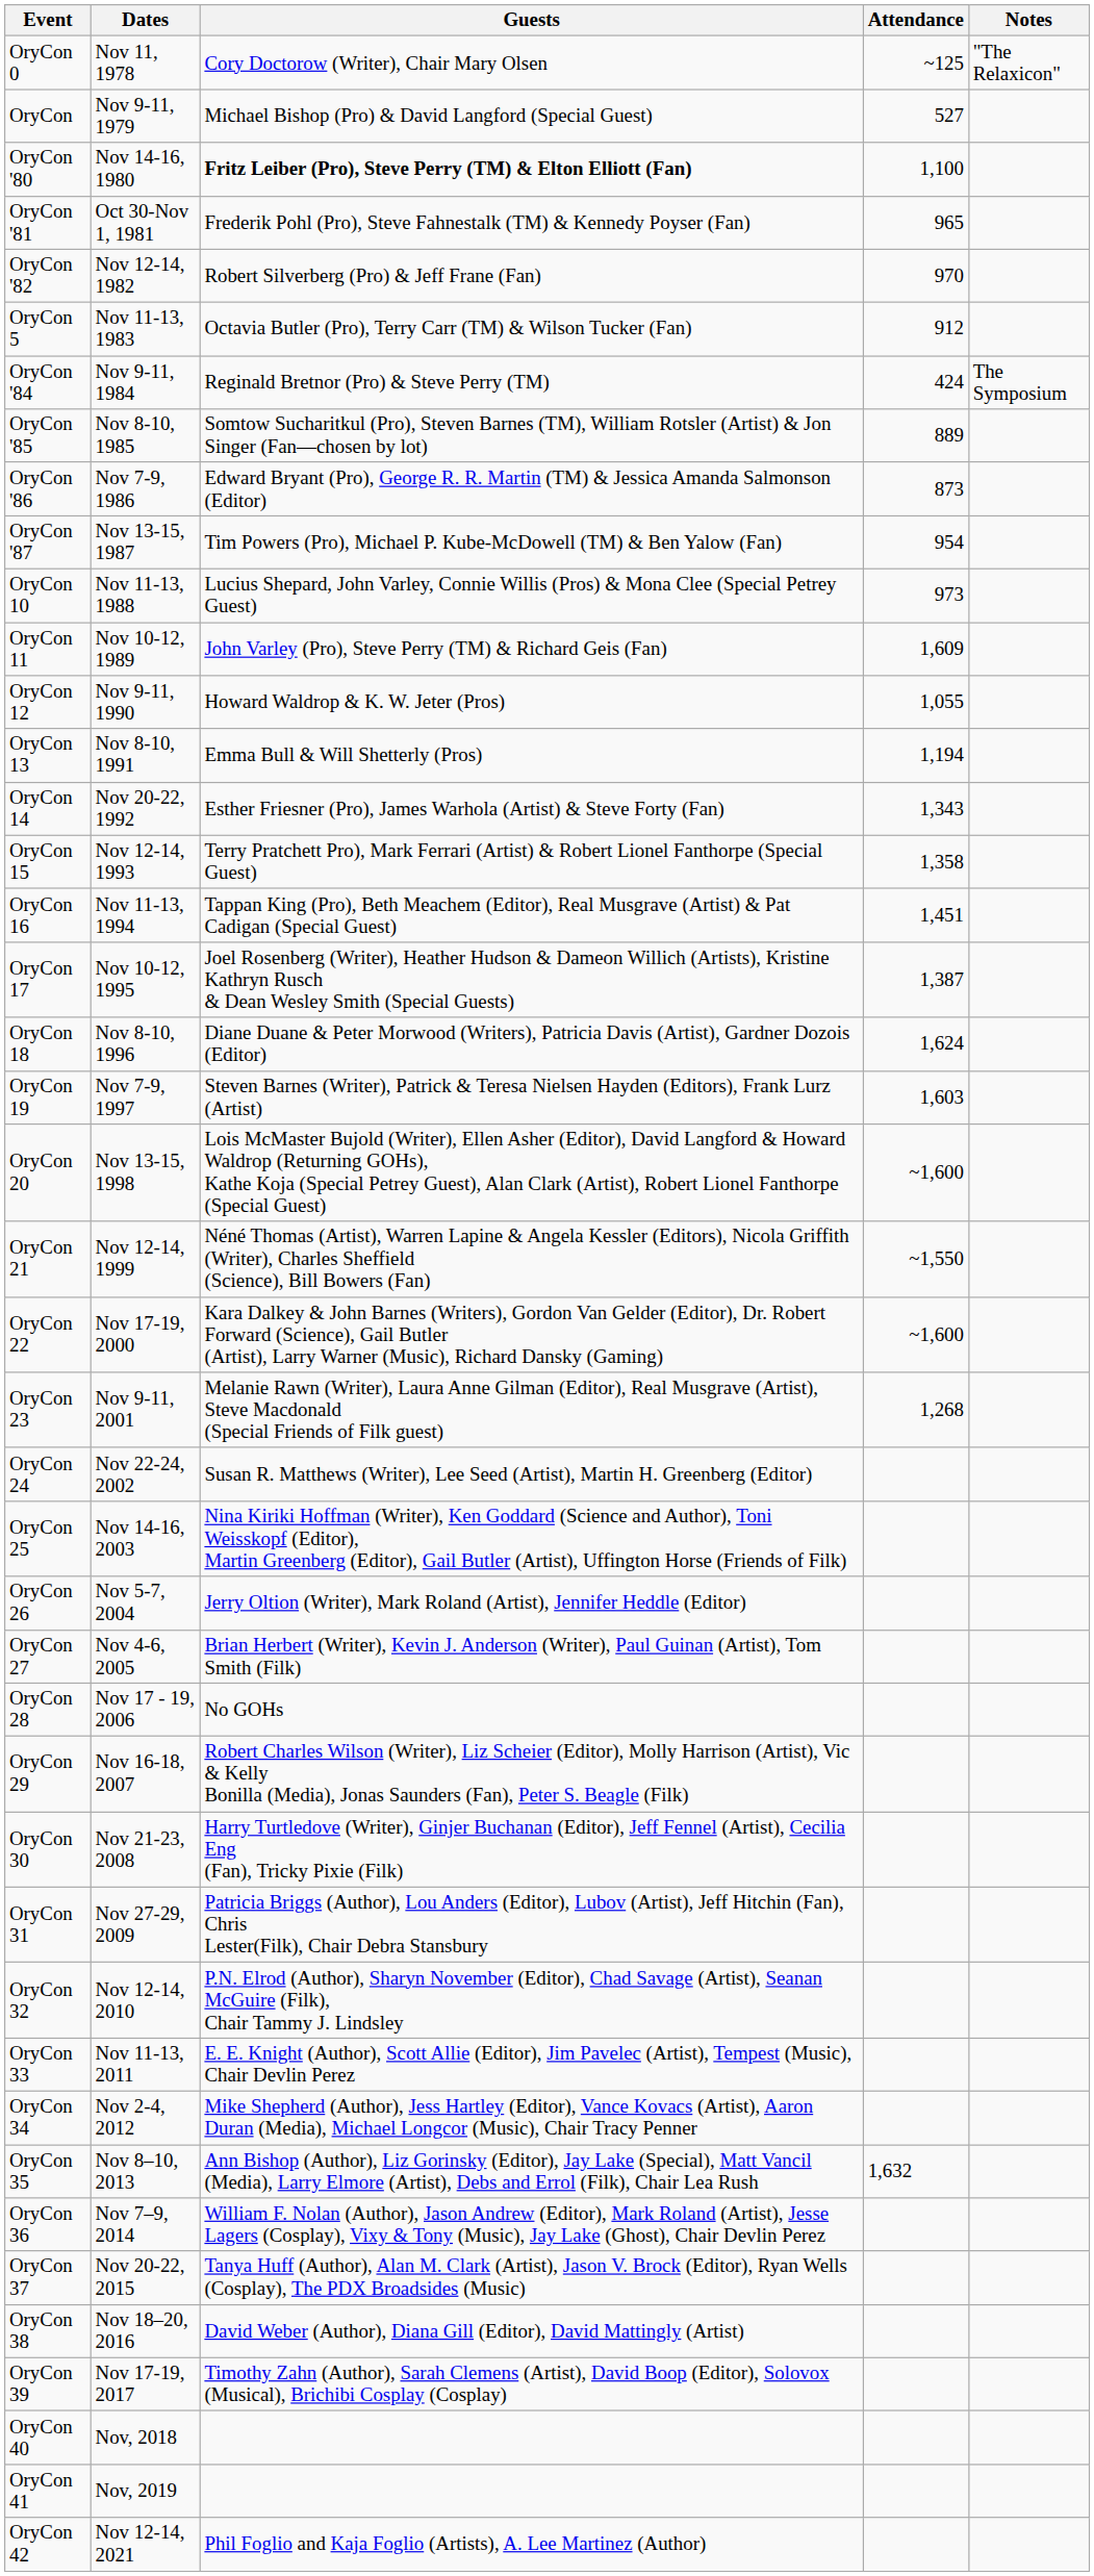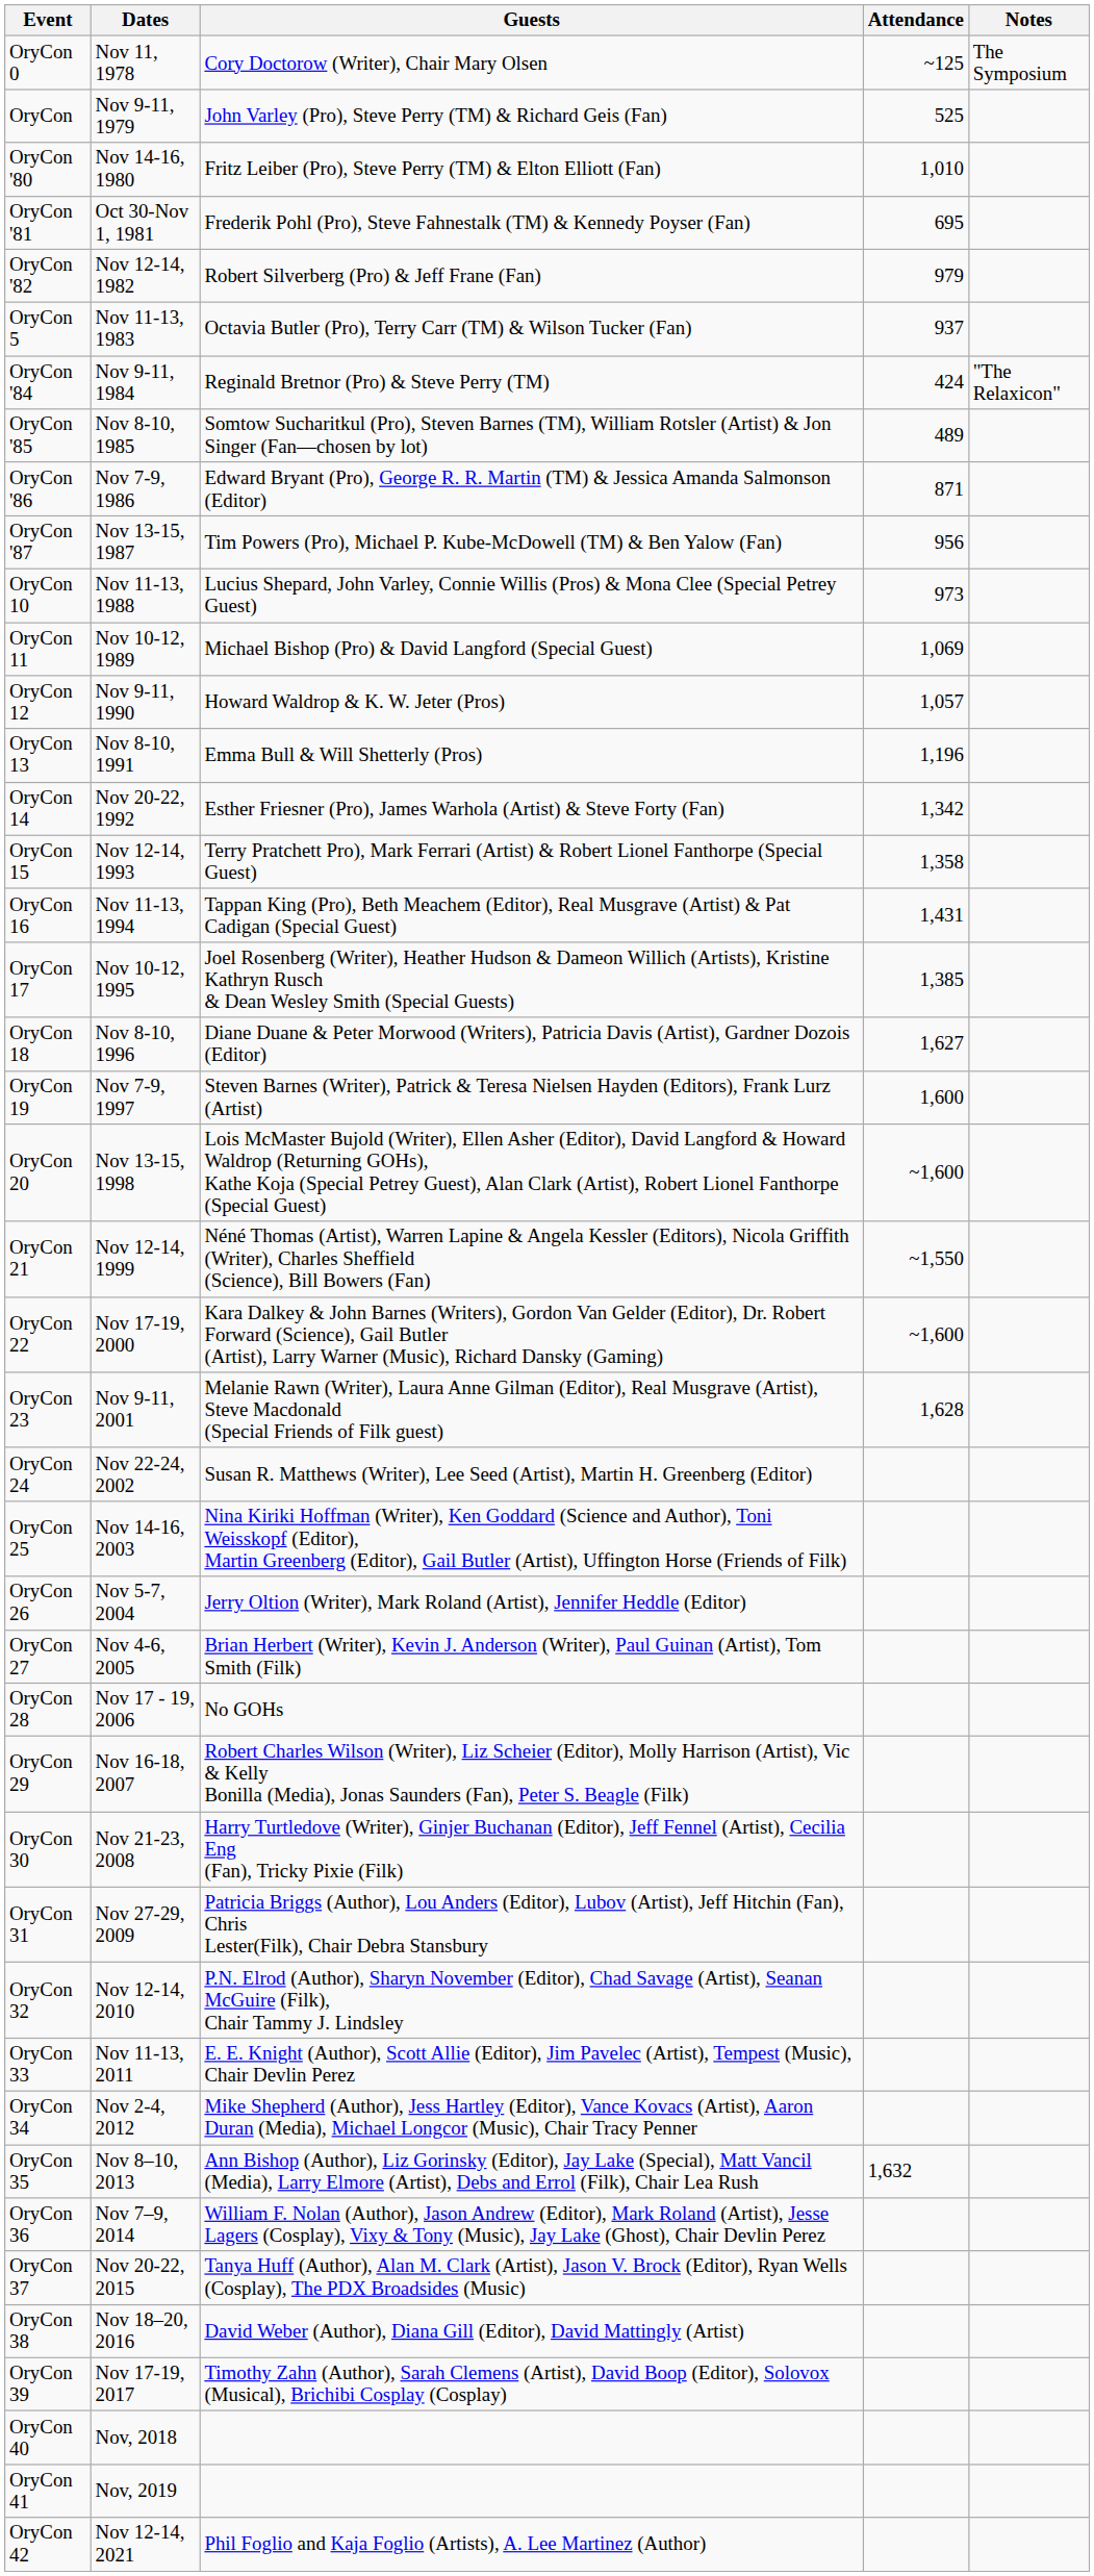OryCon 0 | Notes: "The Relaxicon" -> The Symposium
OryCon | Guests: Michael Bishop (Pro) & David Langford (Special Guest) -> John Varley (Pro), Steve Perry (TM) & Richard Geis (Fan)
OryCon | Attendance: 527 -> 525
OryCon '80 | Guests: bold -> normal
OryCon '80 | Attendance: 1,100 -> 1,010
OryCon '81 | Attendance: 965 -> 695
OryCon '82 | Attendance: 970 -> 979
OryCon 5 | Attendance: 912 -> 937
OryCon '84 | Notes: The Symposium -> "The Relaxicon"
OryCon '85 | Attendance: 889 -> 489
OryCon '86 | Attendance: 873 -> 871
OryCon '87 | Attendance: 954 -> 956
OryCon 11 | Guests: John Varley (Pro), Steve Perry (TM) & Richard Geis (Fan) -> Michael Bishop (Pro) & David Langford (Special Guest)
OryCon 11 | Attendance: 1,609 -> 1,069
OryCon 12 | Attendance: 1,055 -> 1,057
OryCon 13 | Attendance: 1,194 -> 1,196
OryCon 14 | Attendance: 1,343 -> 1,342
OryCon 16 | Attendance: 1,451 -> 1,431
OryCon 17 | Attendance: 1,387 -> 1,385
OryCon 18 | Attendance: 1,624 -> 1,627
OryCon 19 | Attendance: 1,603 -> 1,600
OryCon 23 | Attendance: 1,268 -> 1,628
